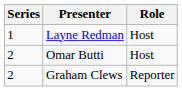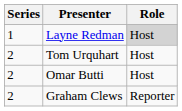Layne Redman | Role: no background -> lightgrey background
+ row: 2 | Tom Urquhart | Host
